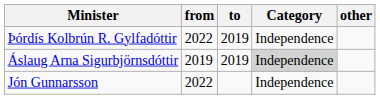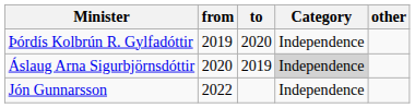Þórdís Kolbrún R. Gylfadóttir | from: 2022 -> 2019
Þórdís Kolbrún R. Gylfadóttir | to: 2019 -> 2020
Áslaug Arna Sigurbjörnsdóttir | from: 2019 -> 2020
